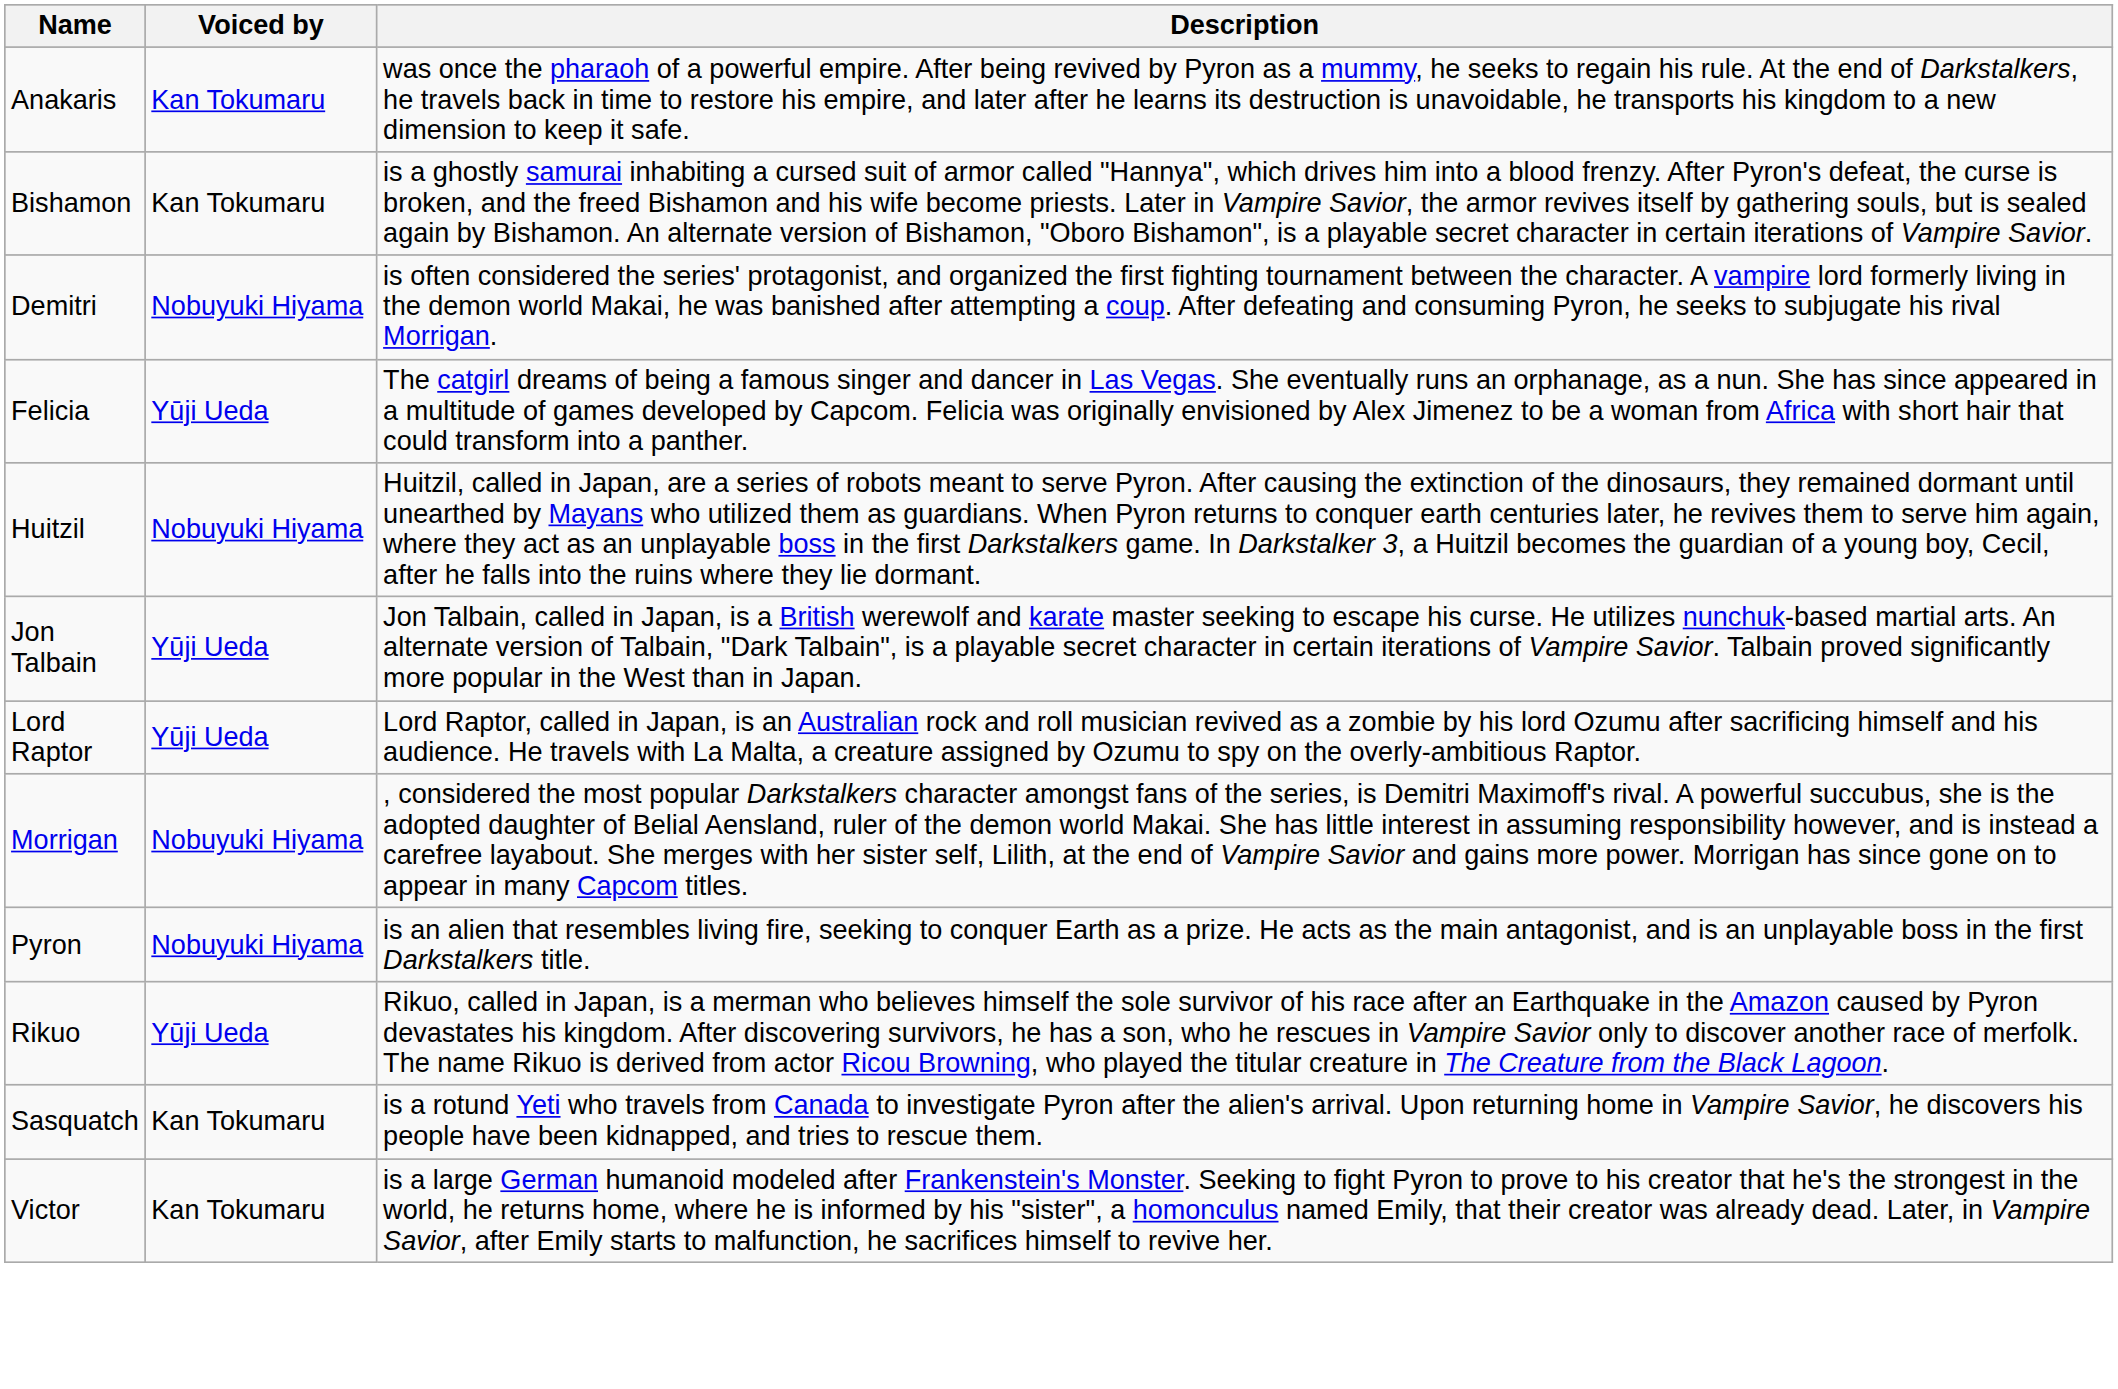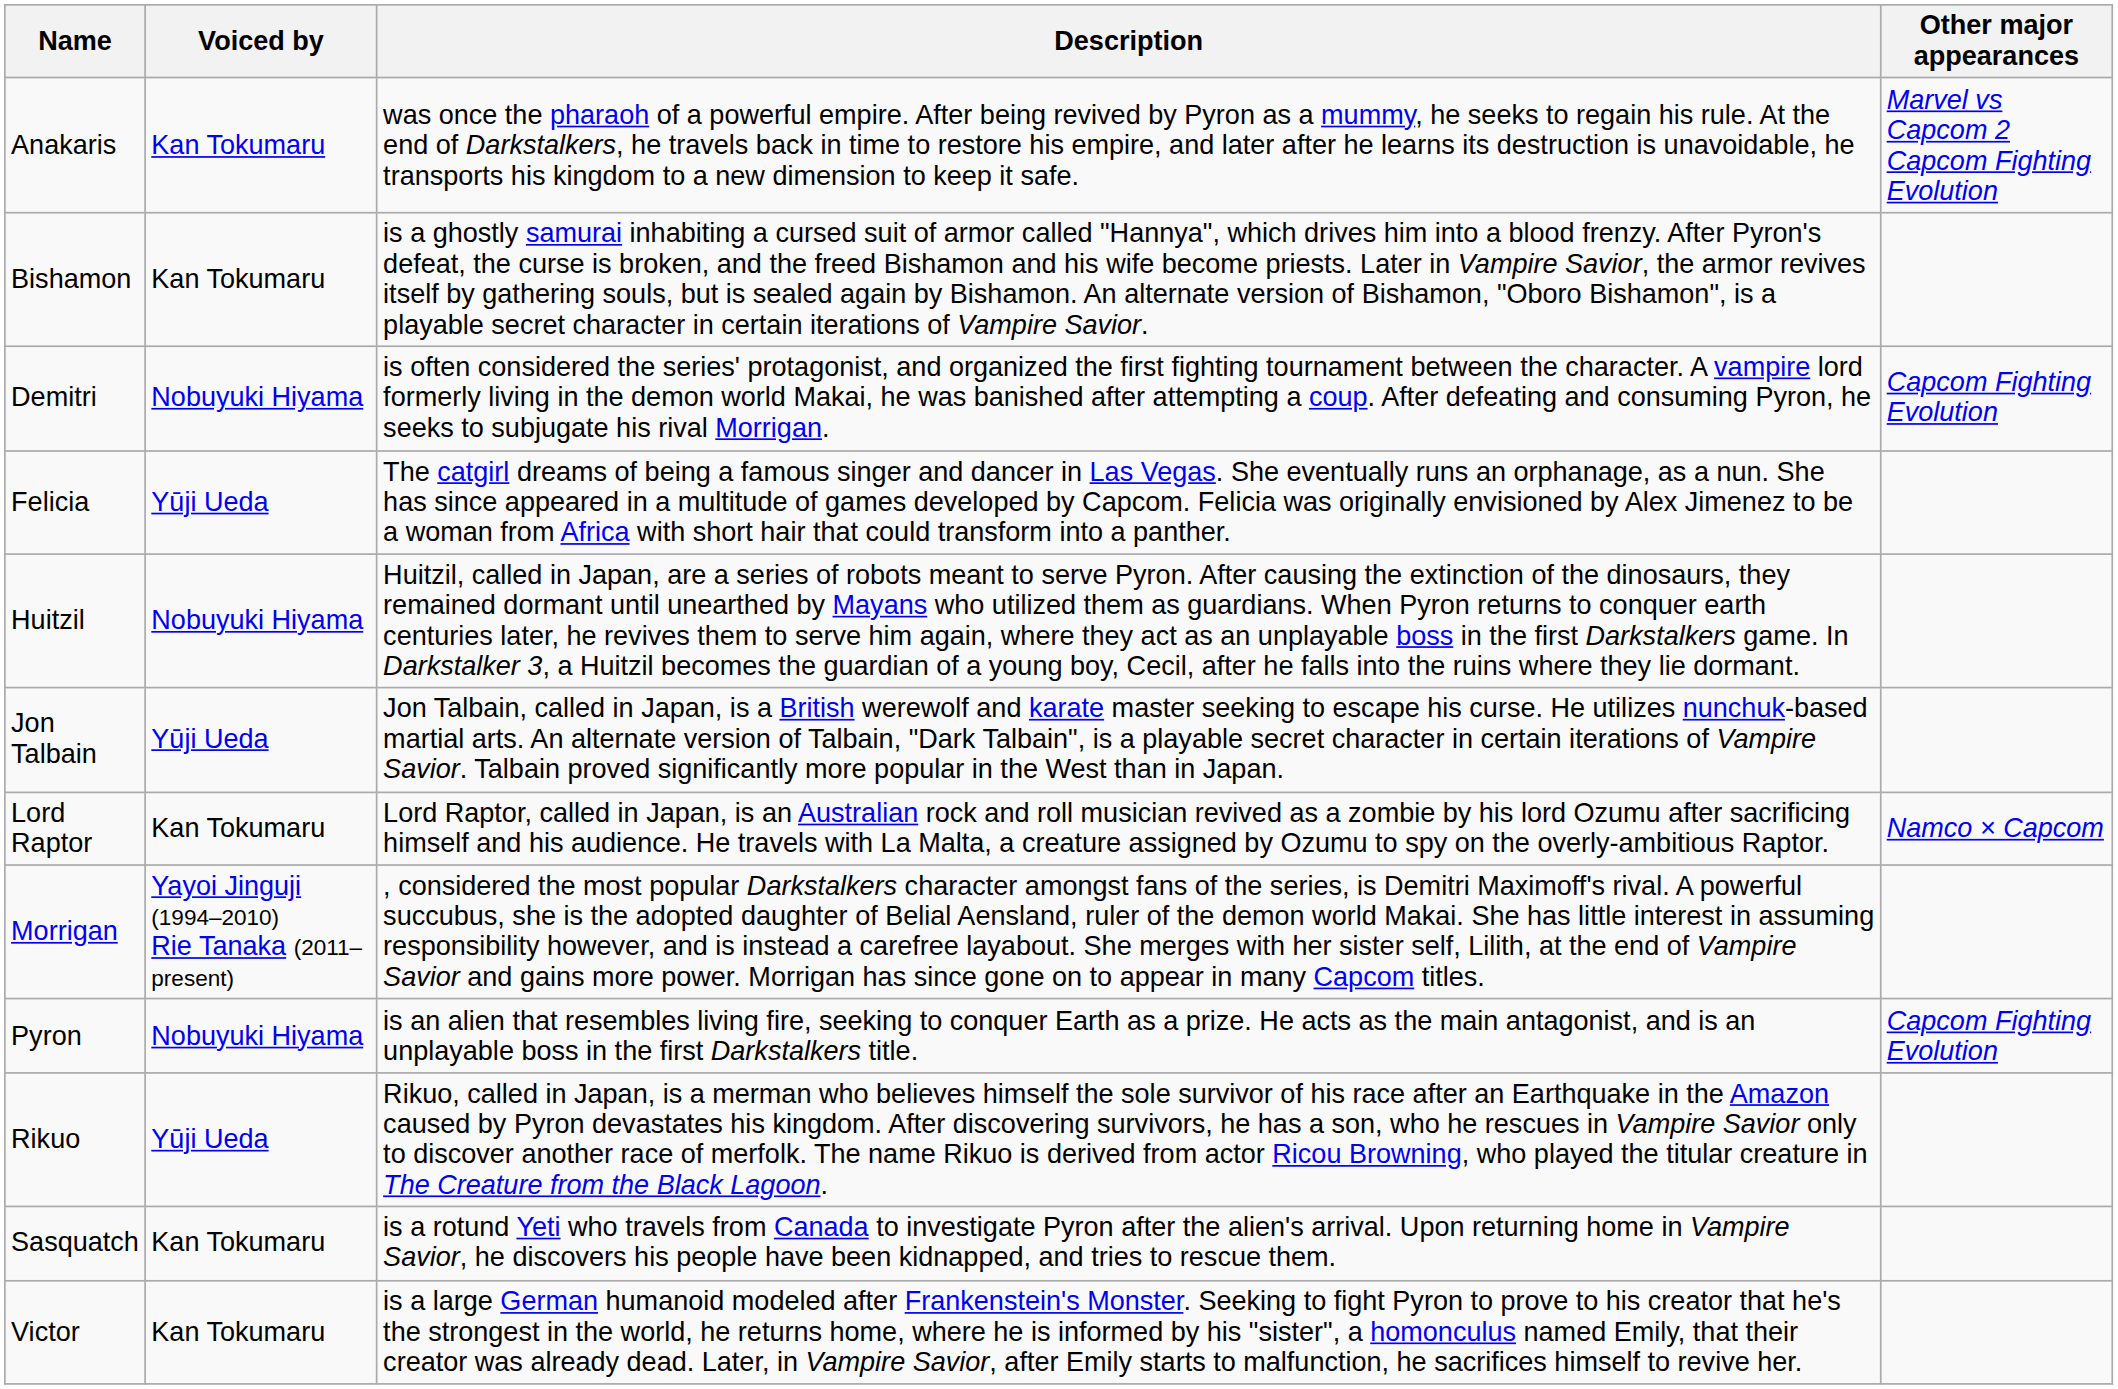+ column: Other major appearances | Marvel vs Capcom 2 Capcom Fighting Evolution | Capcom Fighting Evolution | Namco × Capcom | Capcom Fighting Evolution
Lord Raptor | Voiced by: Yūji Ueda -> Kan Tokumaru
Morrigan | Voiced by: Nobuyuki Hiyama -> Yayoi Jinguji (1994–2010) Rie Tanaka (2011–present)
